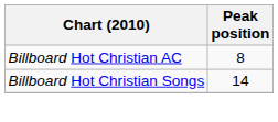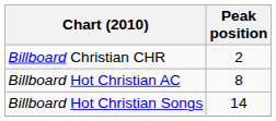+ row: Billboard Christian CHR | 2
